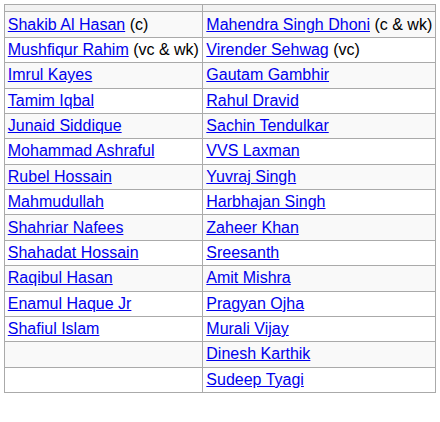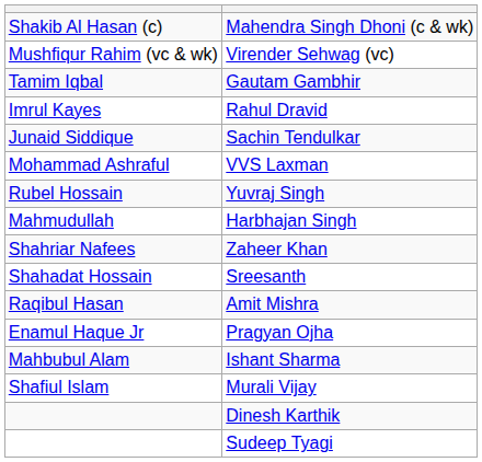Gautam Gambhir | column 1: Imrul Kayes -> Tamim Iqbal
Rahul Dravid | column 1: Tamim Iqbal -> Imrul Kayes
+ row: Mahbubul Alam | Ishant Sharma
